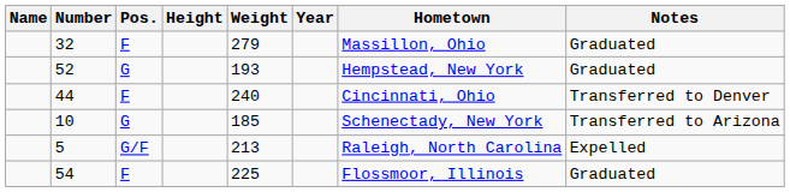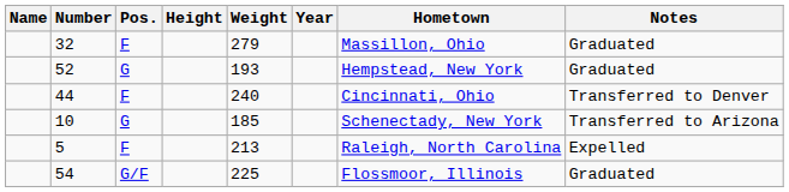5 | Pos.: G/F -> F
54 | Pos.: F -> G/F
